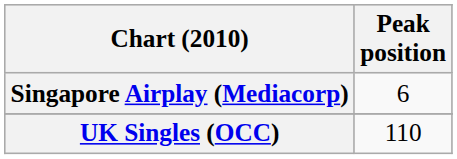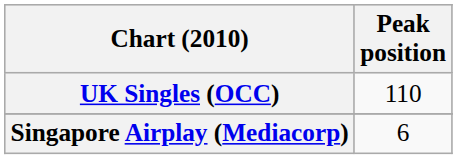rows swapped: Singapore Airplay (Mediacorp) <-> UK Singles (OCC)
